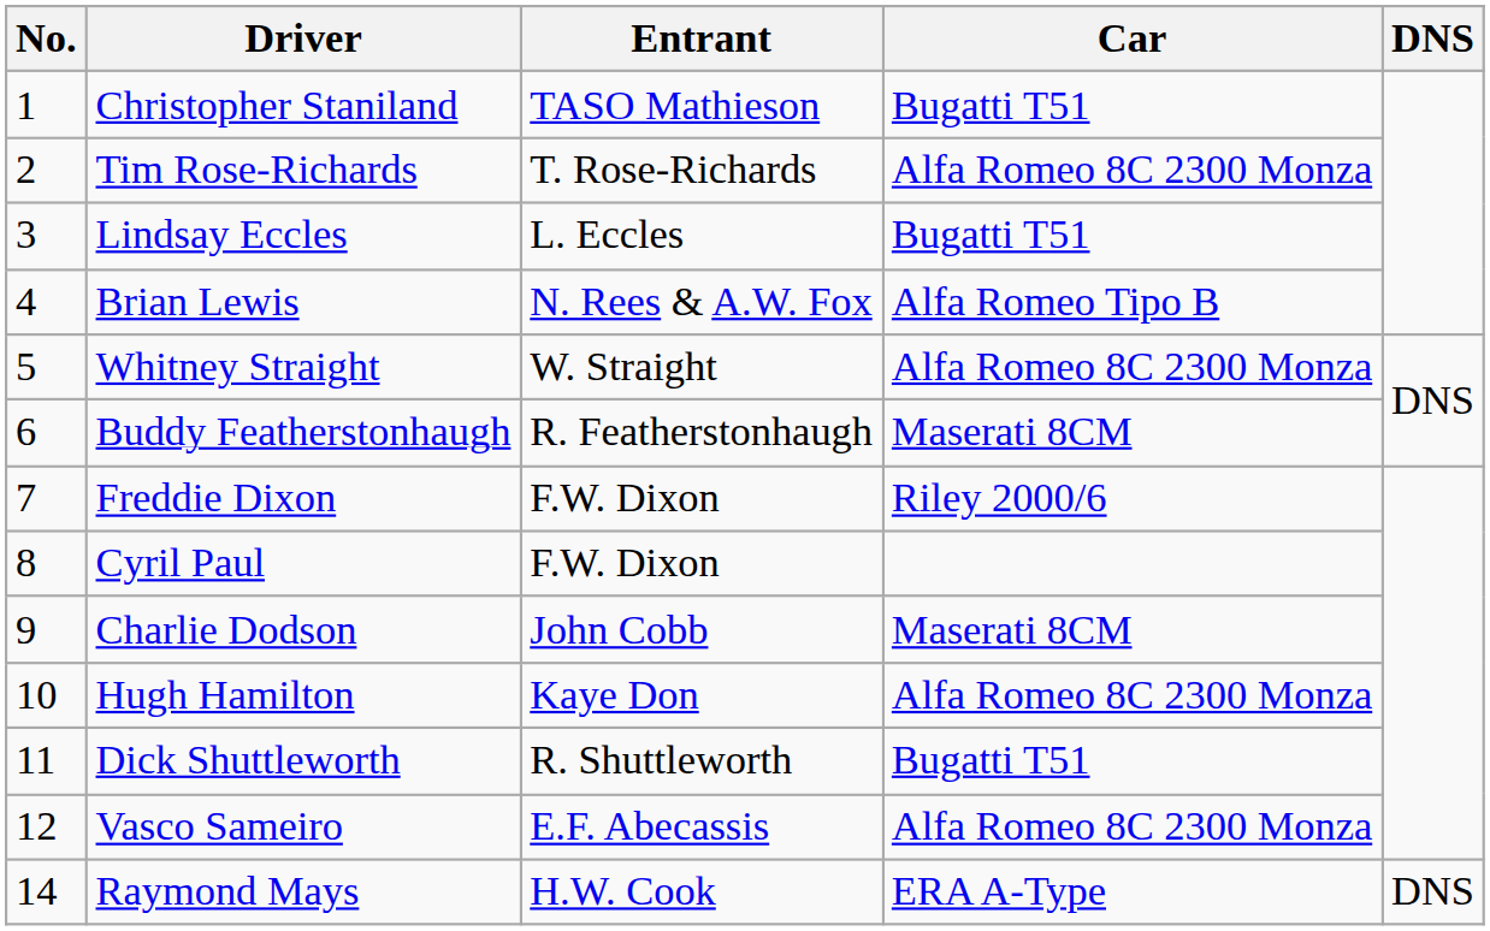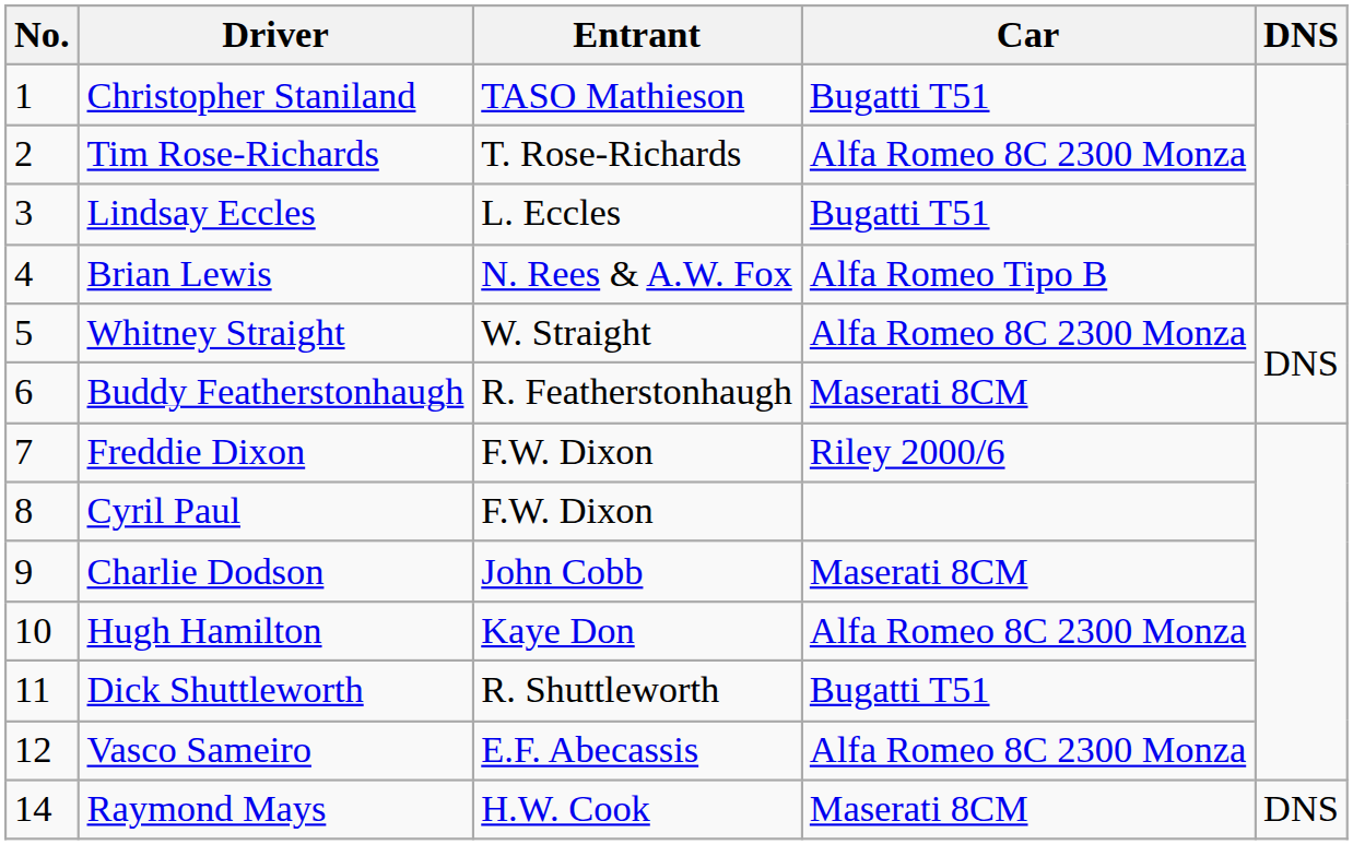Raymond Mays | Car: ERA A-Type -> Maserati 8CM
